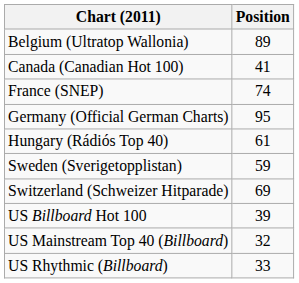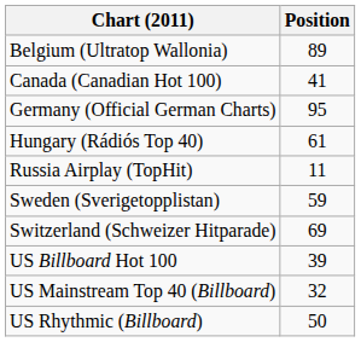- row: France (SNEP) | 74
+ row: Russia Airplay (TopHit) | 11
US Rhythmic (Billboard) | Position: 33 -> 50
